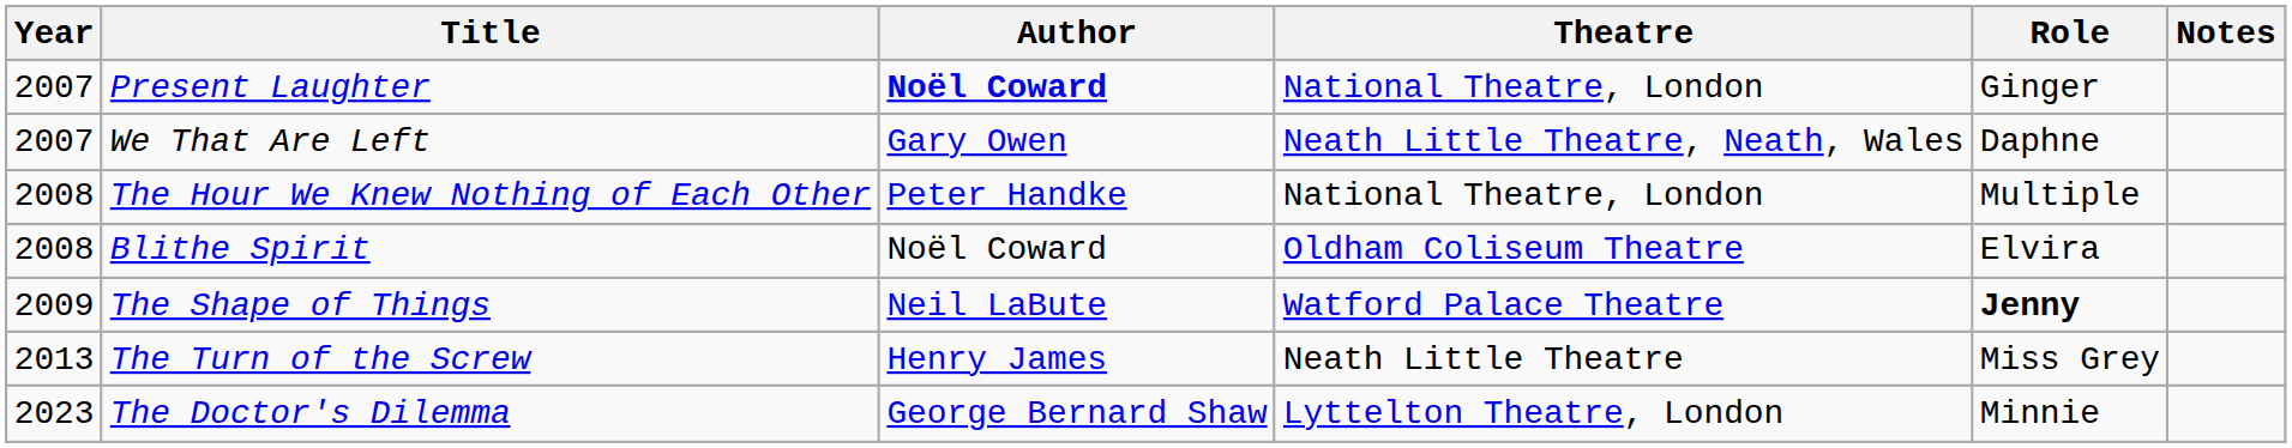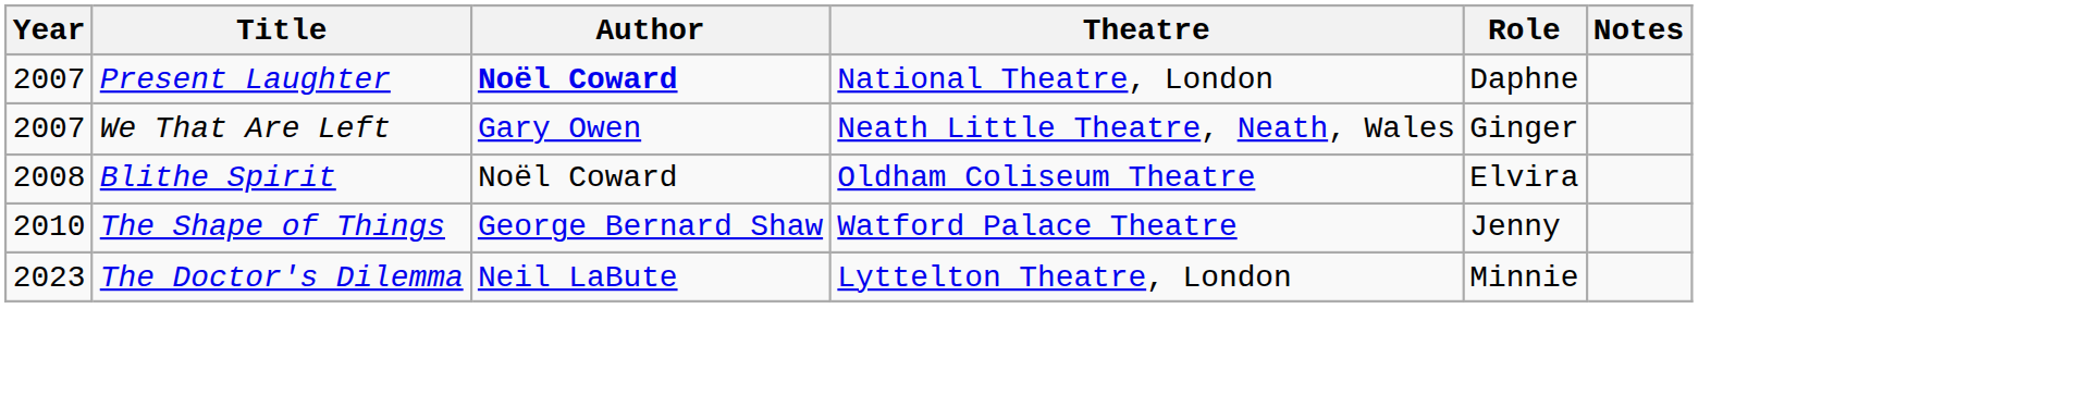Present Laughter | Role: Ginger -> Daphne
We That Are Left | Role: Daphne -> Ginger
- row: 2008 | The Hour We Knew Nothing of Each Other | Peter Handke | National Theatre, London | Multiple
The Shape of Things | Year: 2009 -> 2010
The Shape of Things | Author: Neil LaBute -> George Bernard Shaw
The Shape of Things | Role: bold -> normal
- row: 2013 | The Turn of the Screw | Henry James | Neath Little Theatre | Miss Grey
The Doctor's Dilemma | Author: George Bernard Shaw -> Neil LaBute
